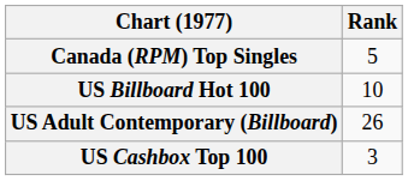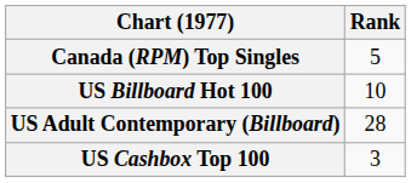US Adult Contemporary (Billboard) | Rank: 26 -> 28
